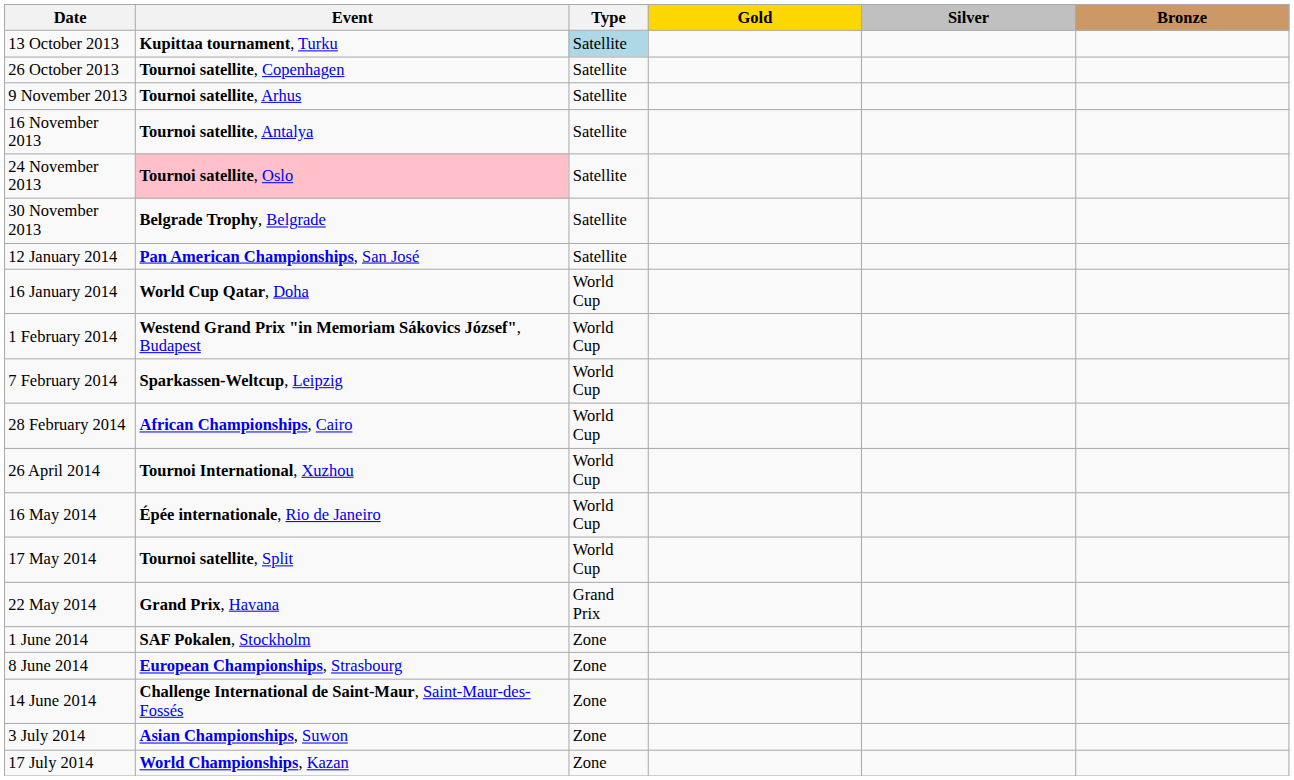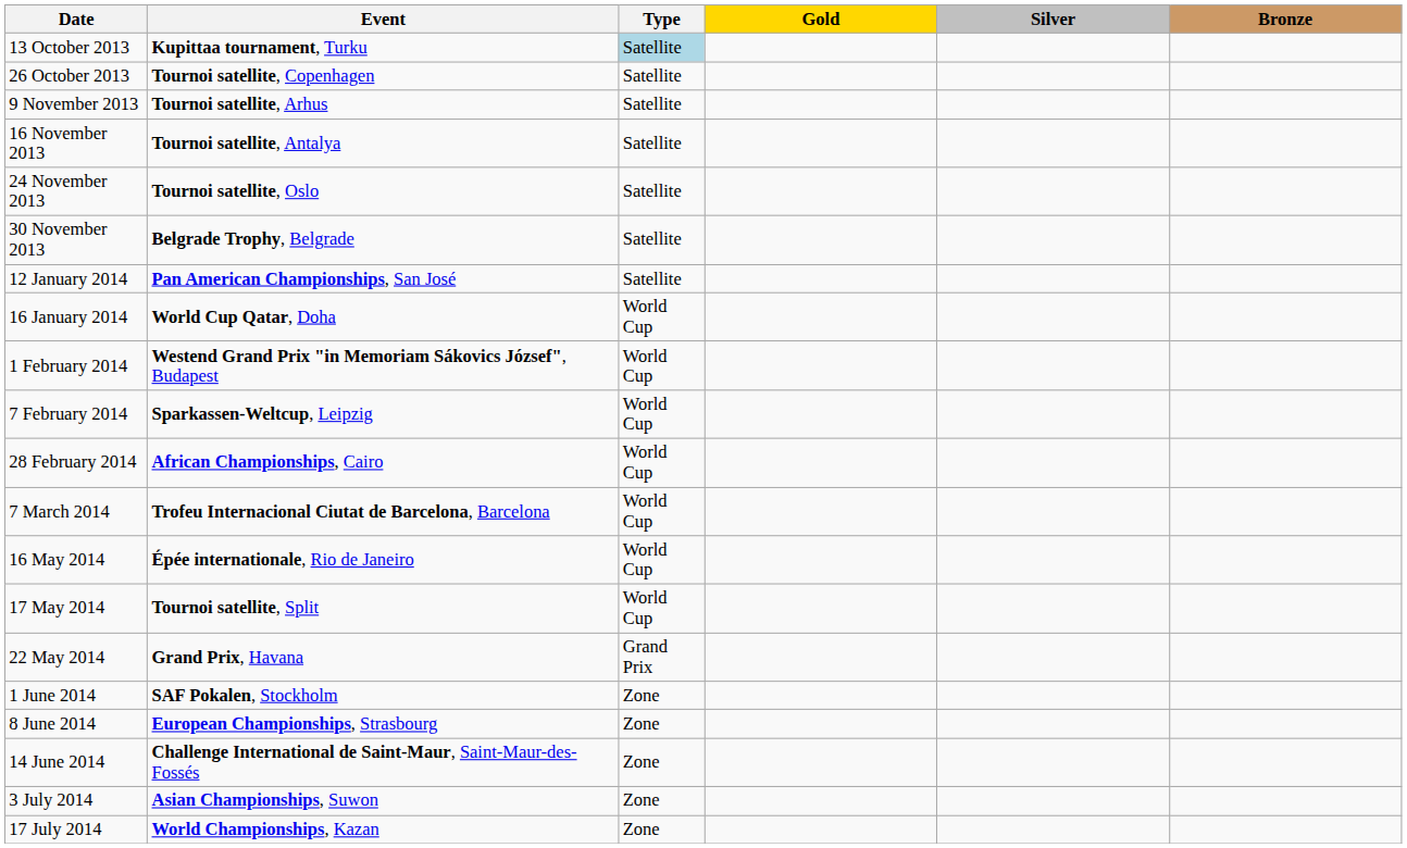24 November 2013 | Event: pink background -> no background
+ row: 7 March 2014 | Trofeu Internacional Ciutat de Barcelona, Barcelona | World Cup
- row: 26 April 2014 | Tournoi International, Xuzhou | World Cup
